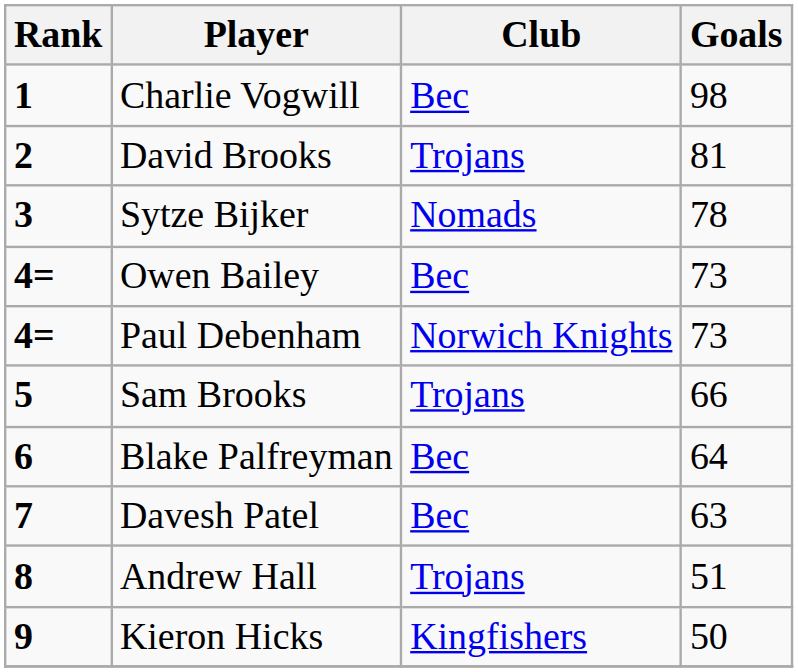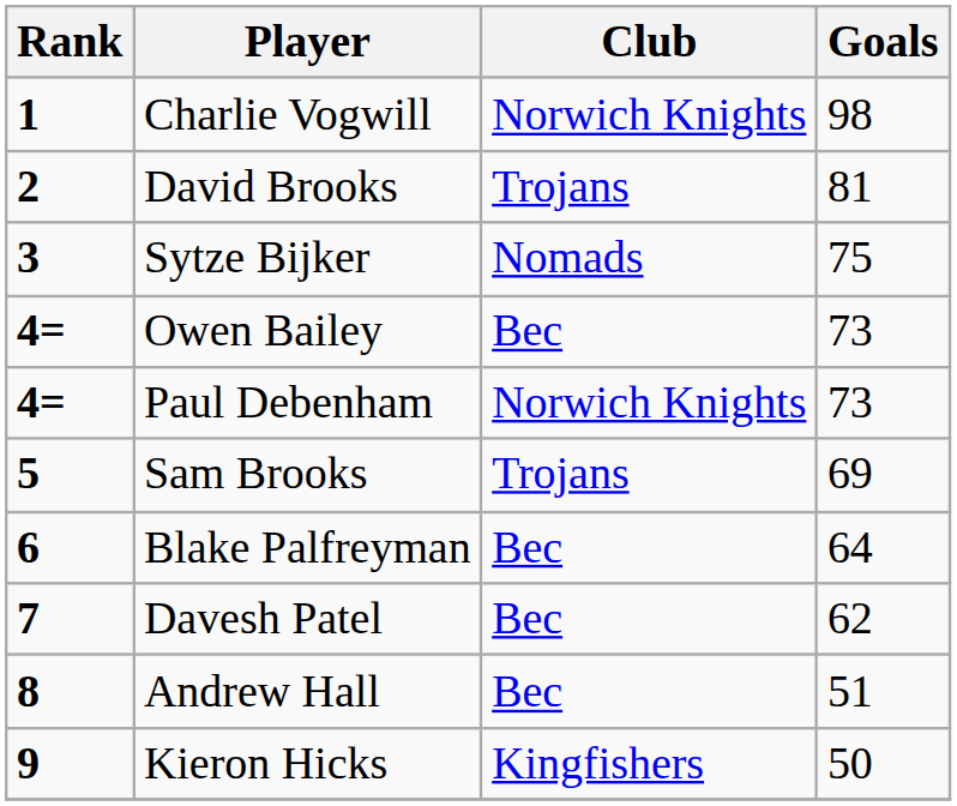Charlie Vogwill | Club: Bec -> Norwich Knights
Sytze Bijker | Goals: 78 -> 75
Sam Brooks | Goals: 66 -> 69
Davesh Patel | Goals: 63 -> 62
Andrew Hall | Club: Trojans -> Bec
